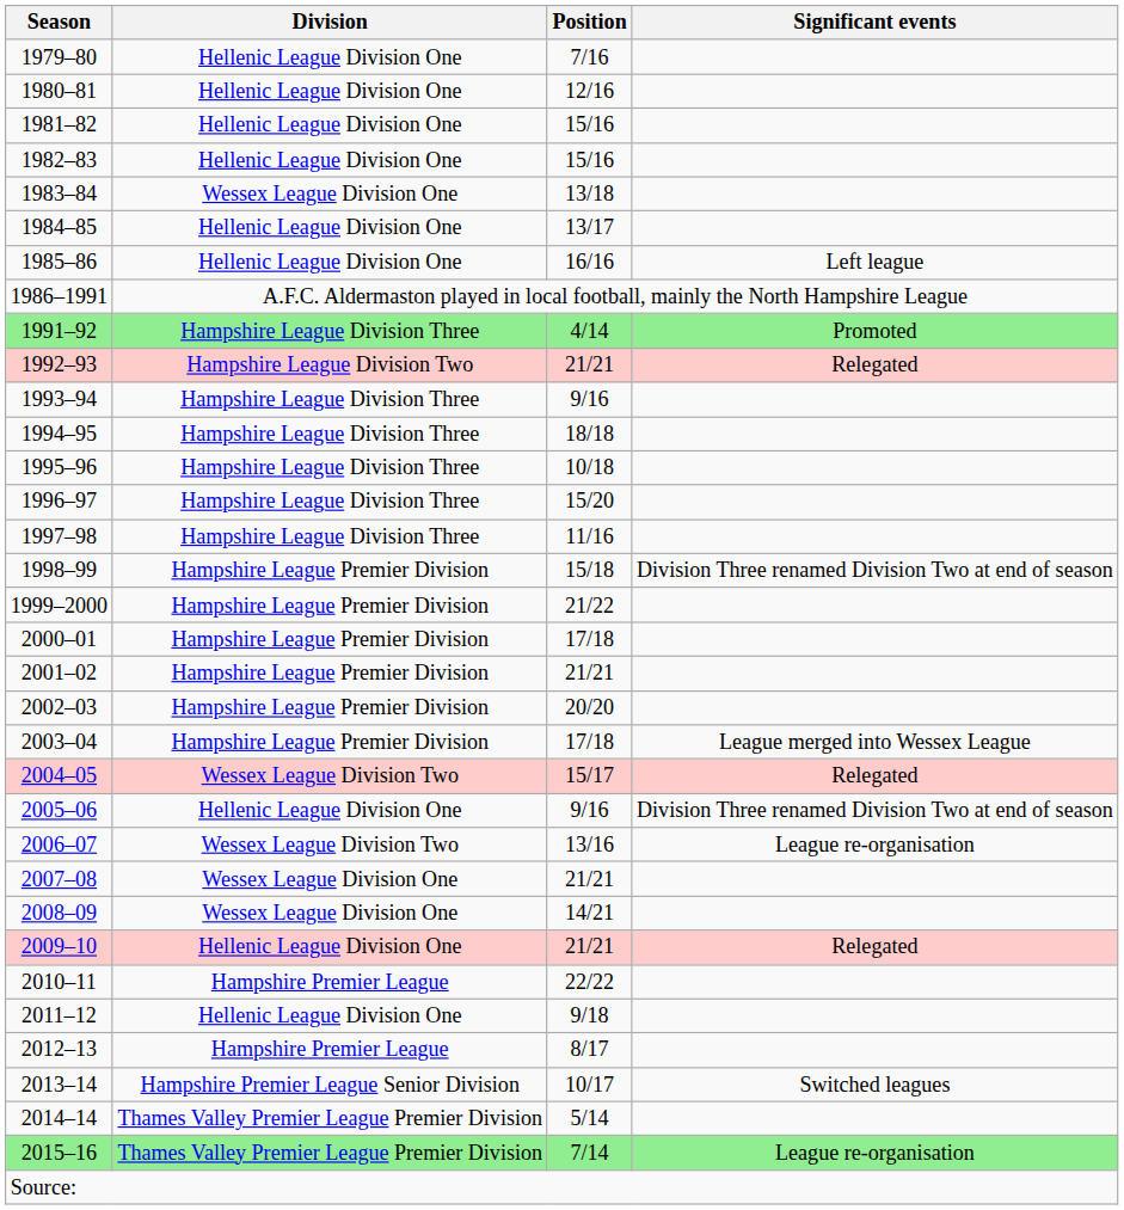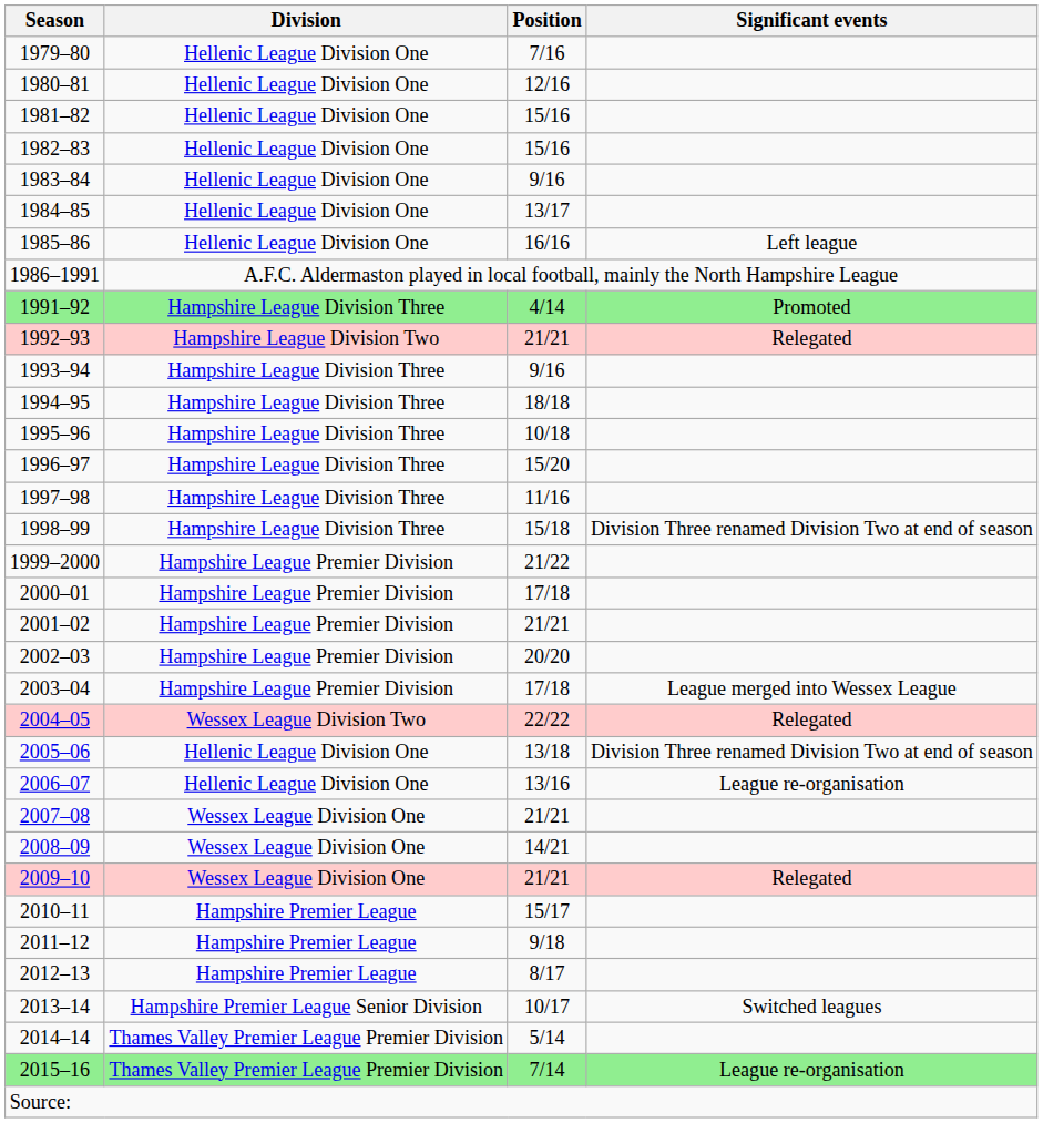1983–84 | Division: Wessex League Division One -> Hellenic League Division One
1983–84 | Position: 13/18 -> 9/16
1998–99 | Division: Hampshire League Premier Division -> Hampshire League Division Three
2004–05 | Position: 15/17 -> 22/22
2005–06 | Position: 9/16 -> 13/18
2006–07 | Division: Wessex League Division Two -> Hellenic League Division One
2009–10 | Division: Hellenic League Division One -> Wessex League Division One
2010–11 | Position: 22/22 -> 15/17
2011–12 | Division: Hellenic League Division One -> Hampshire Premier League
